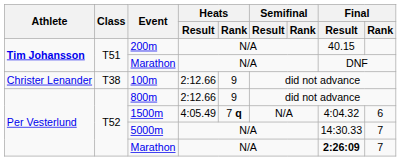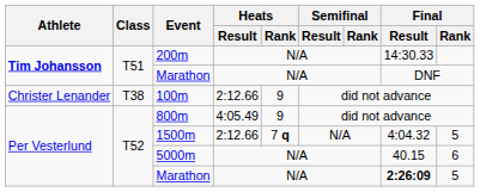200m | Final / Result: 40.15 -> 14:30.33
800m | Heats / Result: 2:12.66 -> 4:05.49
1500m | Heats / Result: 4:05.49 -> 2:12.66
1500m | Final / Rank: 6 -> 5
5000m | Final / Result: 14:30.33 -> 40.15
5000m | Final / Rank: 7 -> 6
Per Vesterlund / Marathon | Final / Rank: 7 -> 5
